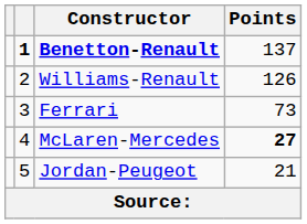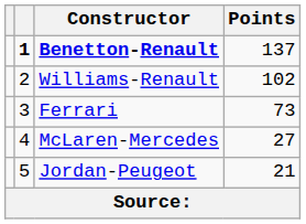Williams-Renault | Points: 126 -> 102
McLaren-Mercedes | Points: bold -> normal
